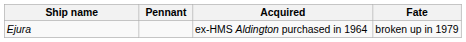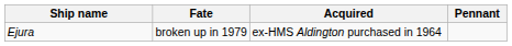columns swapped: Pennant <-> Fate
